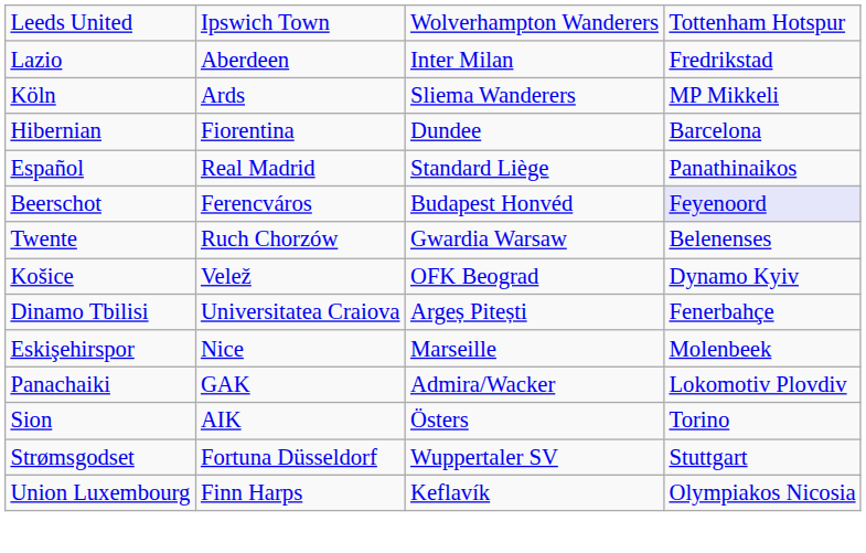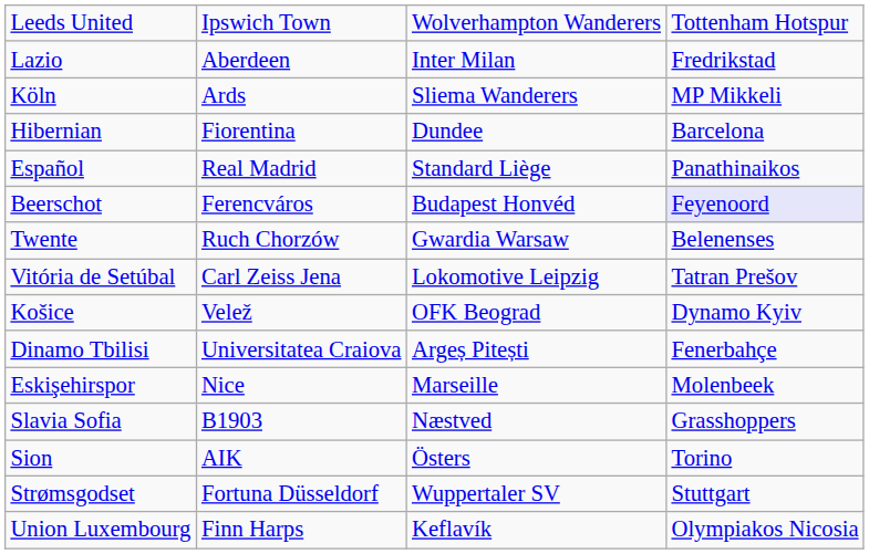+ row: Vitória de Setúbal | Carl Zeiss Jena | Lokomotive Leipzig | Tatran Prešov
- row: Panachaiki | GAK | Admira/Wacker | Lokomotiv Plovdiv
+ row: Slavia Sofia | B1903 | Næstved | Grasshoppers
